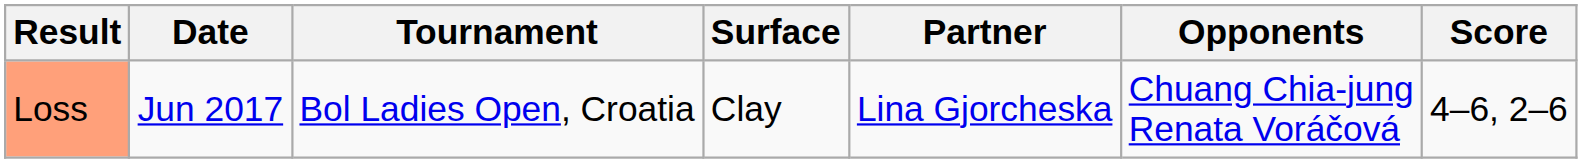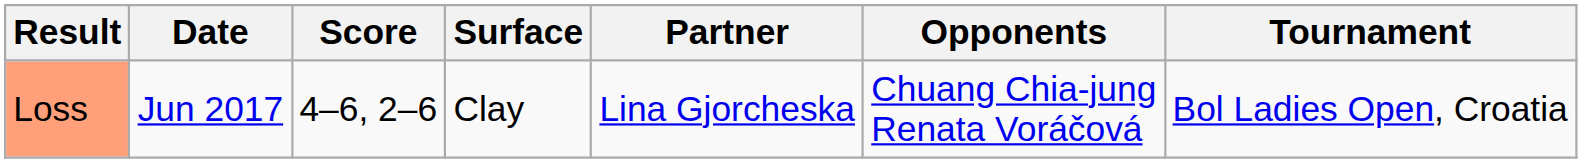columns swapped: Tournament <-> Score
